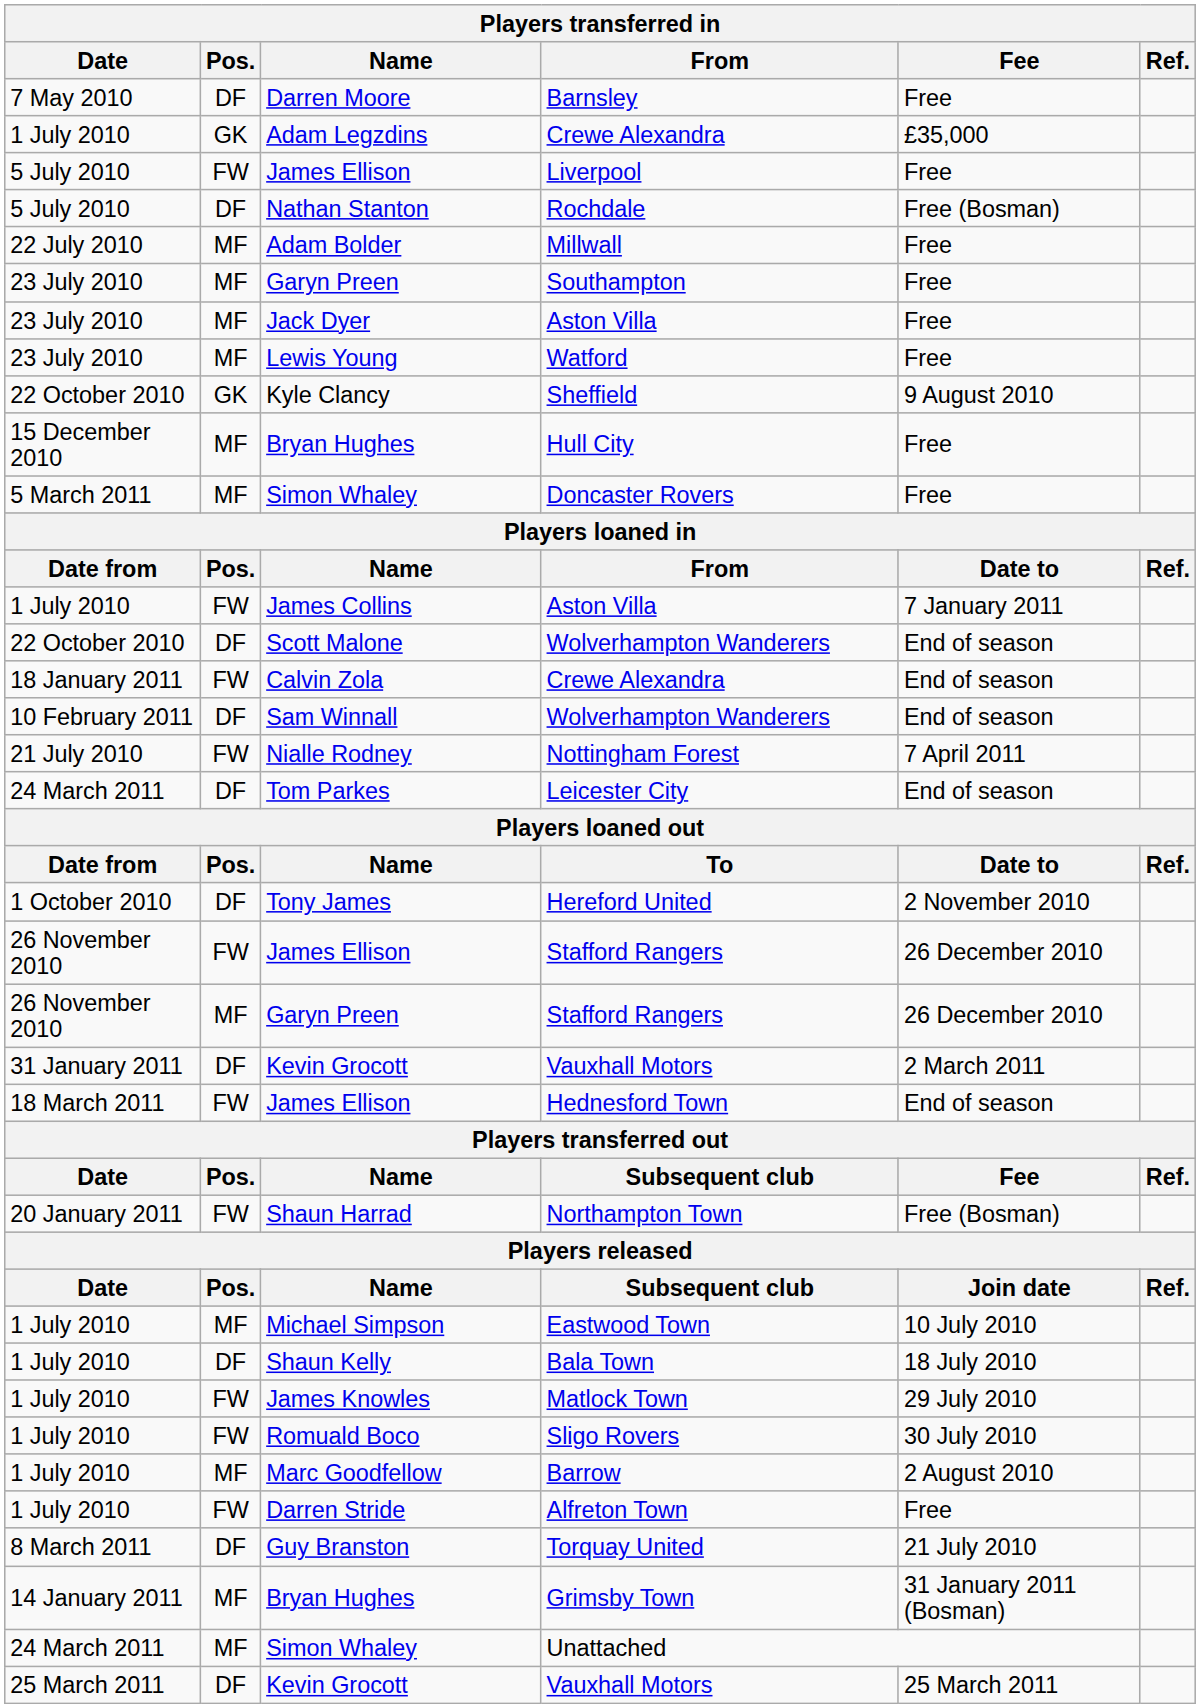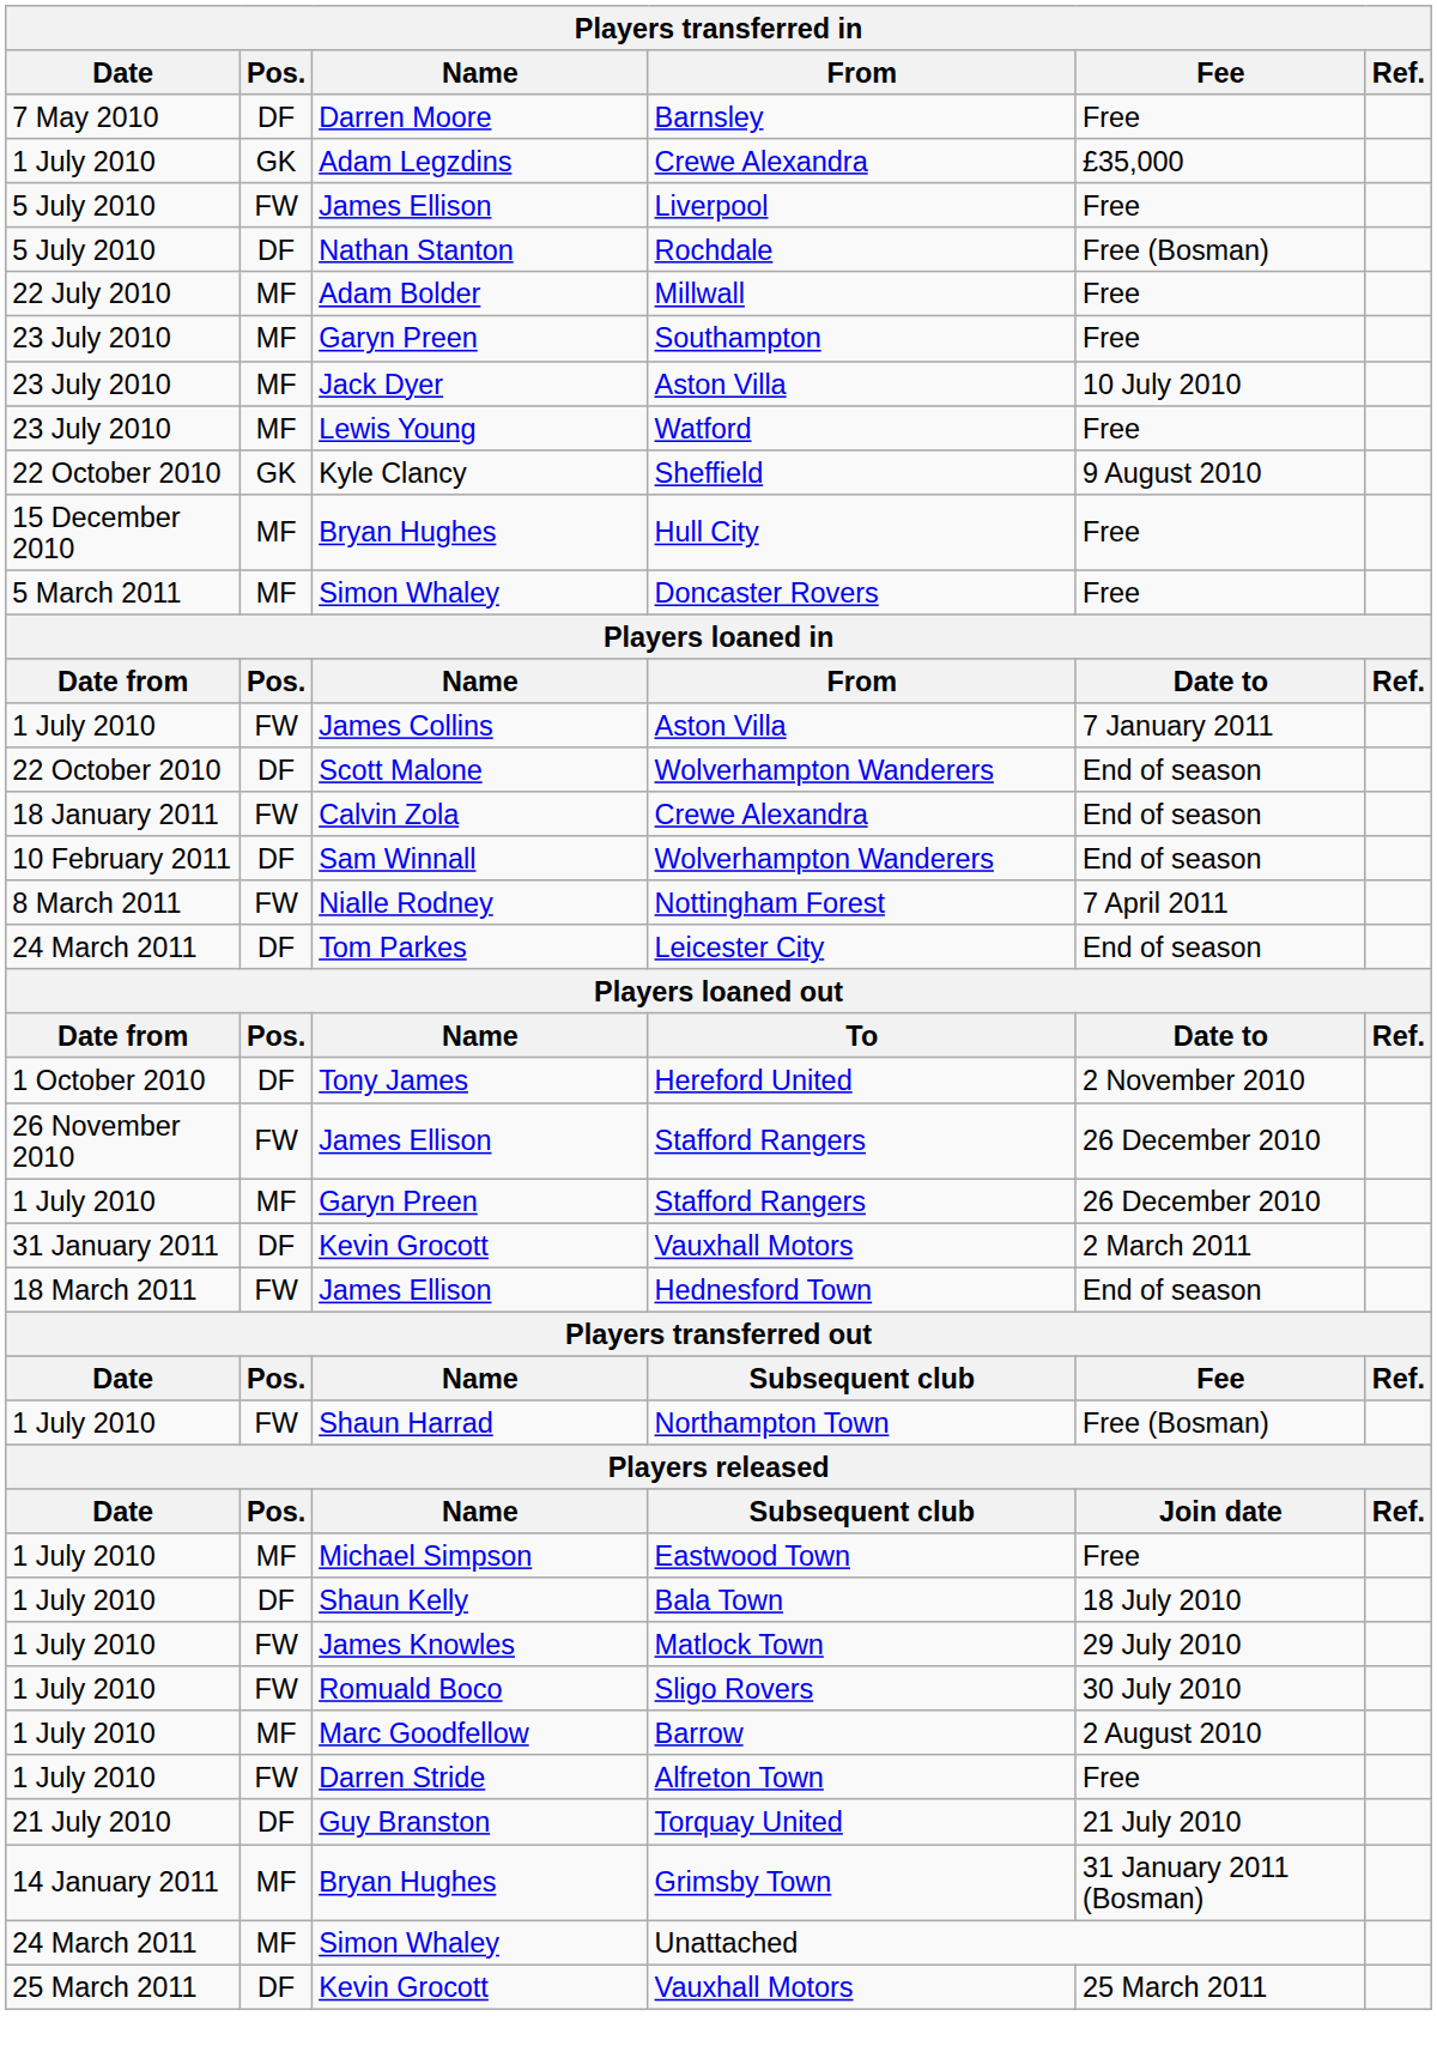Jack Dyer / Aston Villa | Fee: Free -> 10 July 2010
Nottingham Forest | Date: 21 July 2010 -> 8 March 2011
Garyn Preen / Stafford Rangers | Date: 26 November 2010 -> 1 July 2010
Northampton Town | Date: 20 January 2011 -> 1 July 2010
Eastwood Town | Fee: 10 July 2010 -> Free
Torquay United | Date: 8 March 2011 -> 21 July 2010
